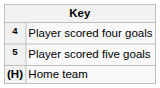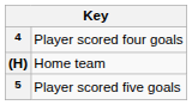rows swapped: 5 <-> (H)
